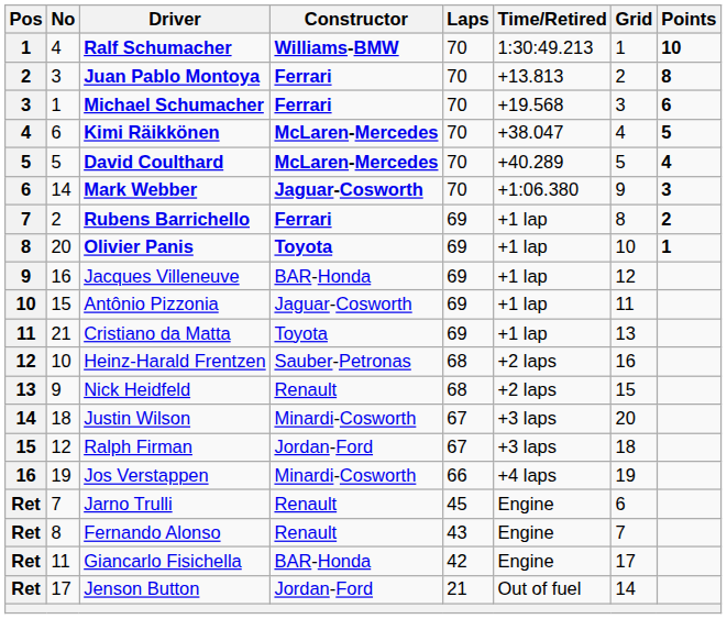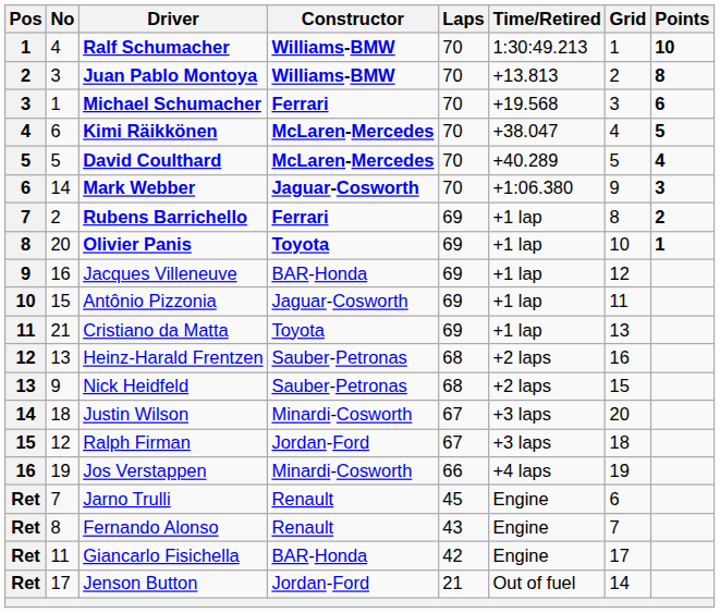Juan Pablo Montoya | Constructor: Ferrari -> Williams-BMW
Heinz-Harald Frentzen | No: 10 -> 13
Nick Heidfeld | Constructor: Renault -> Sauber-Petronas
